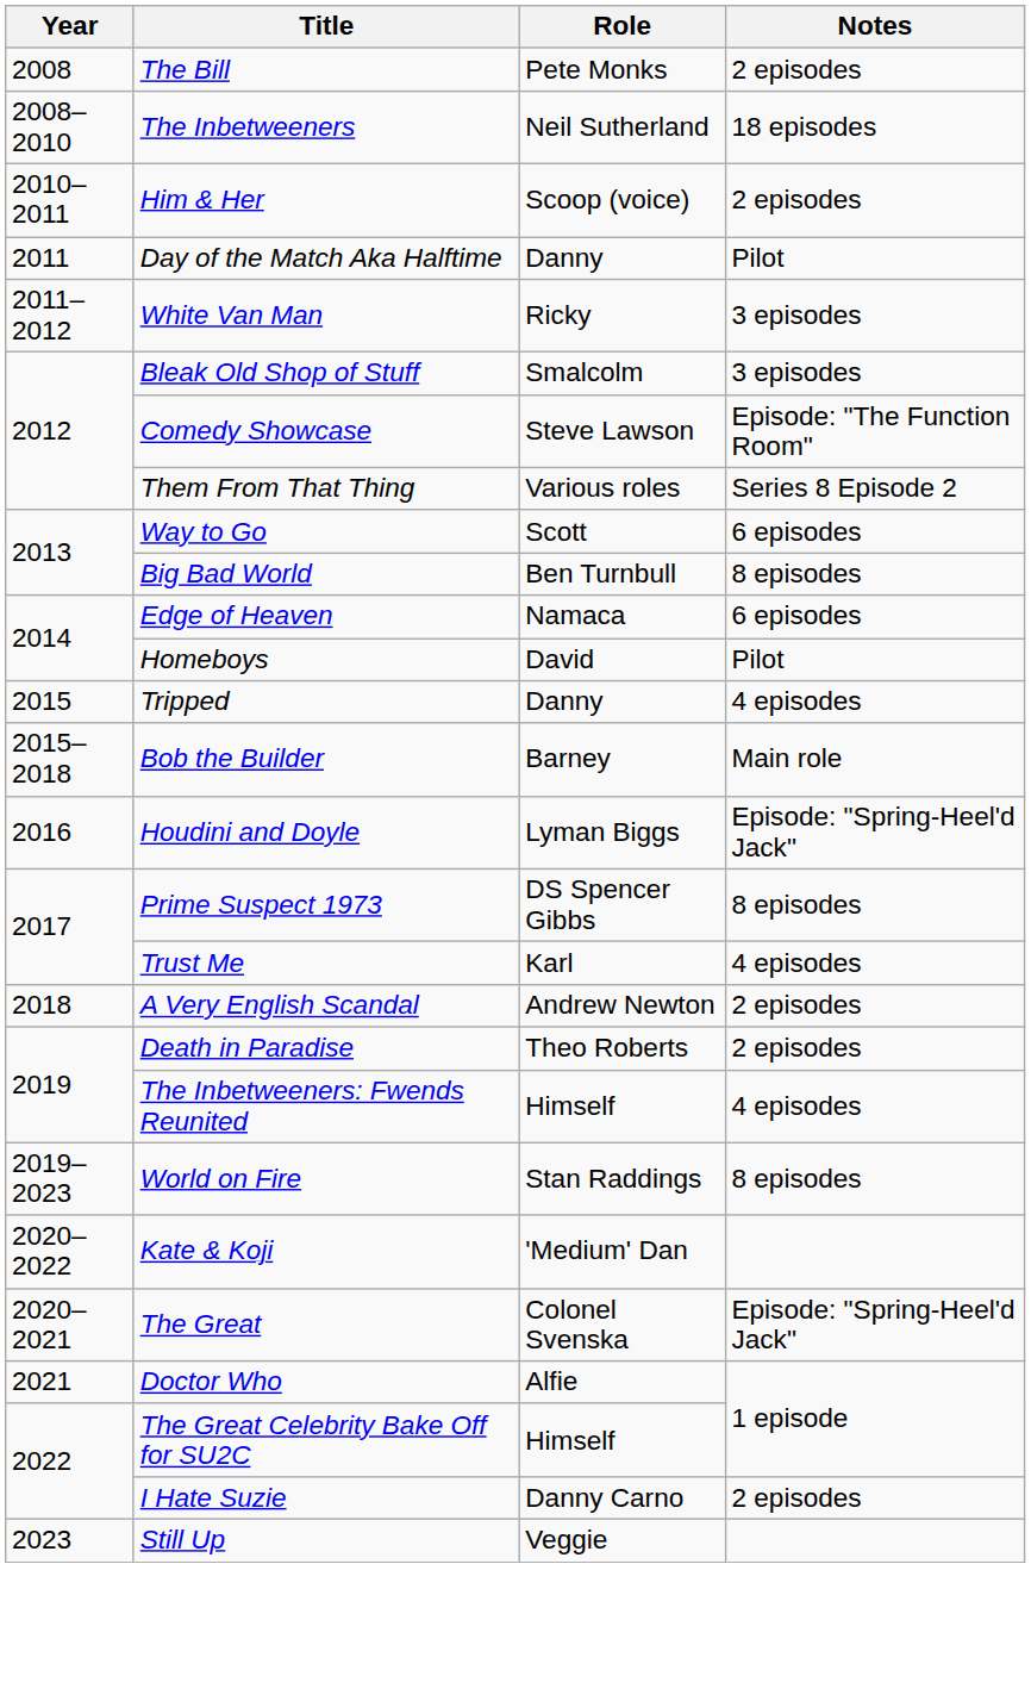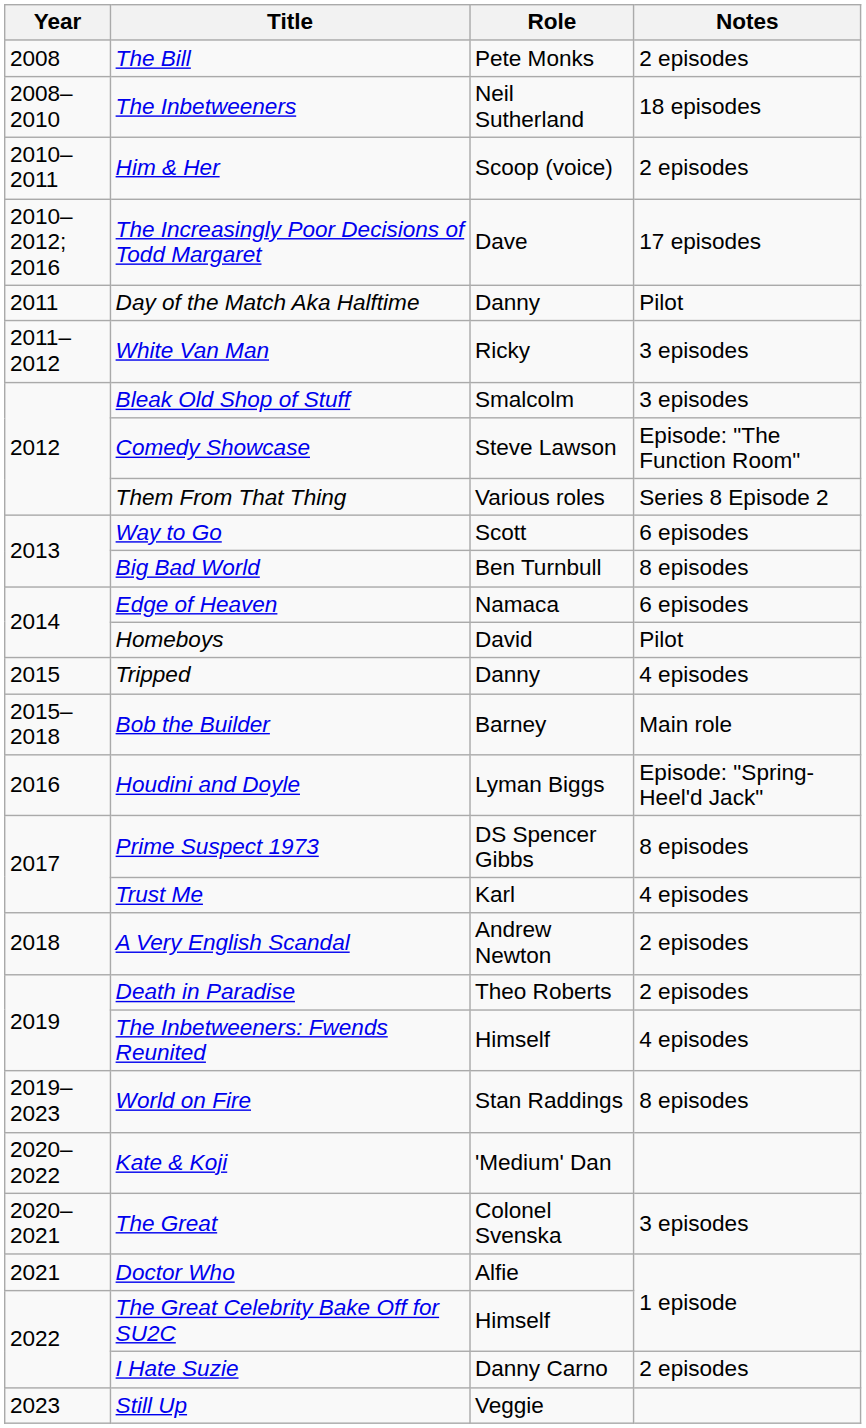+ row: 2010–2012; 2016 | The Increasingly Poor Decisions of Todd Margaret | Dave | 17 episodes
The Great | Notes: Episode: "Spring-Heel'd Jack" -> 3 episodes
